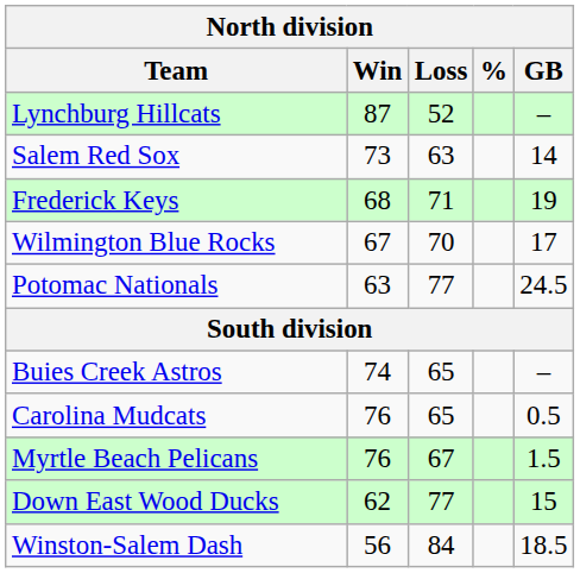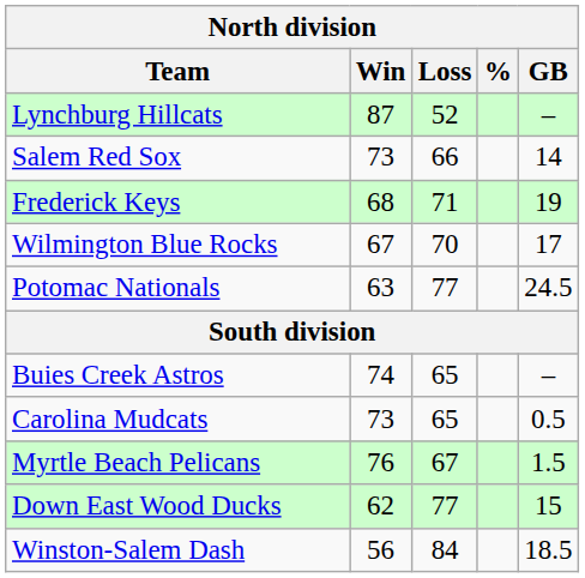Salem Red Sox | Loss: 63 -> 66
Carolina Mudcats | Win: 76 -> 73
